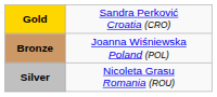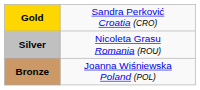rows swapped: Silver <-> Bronze
